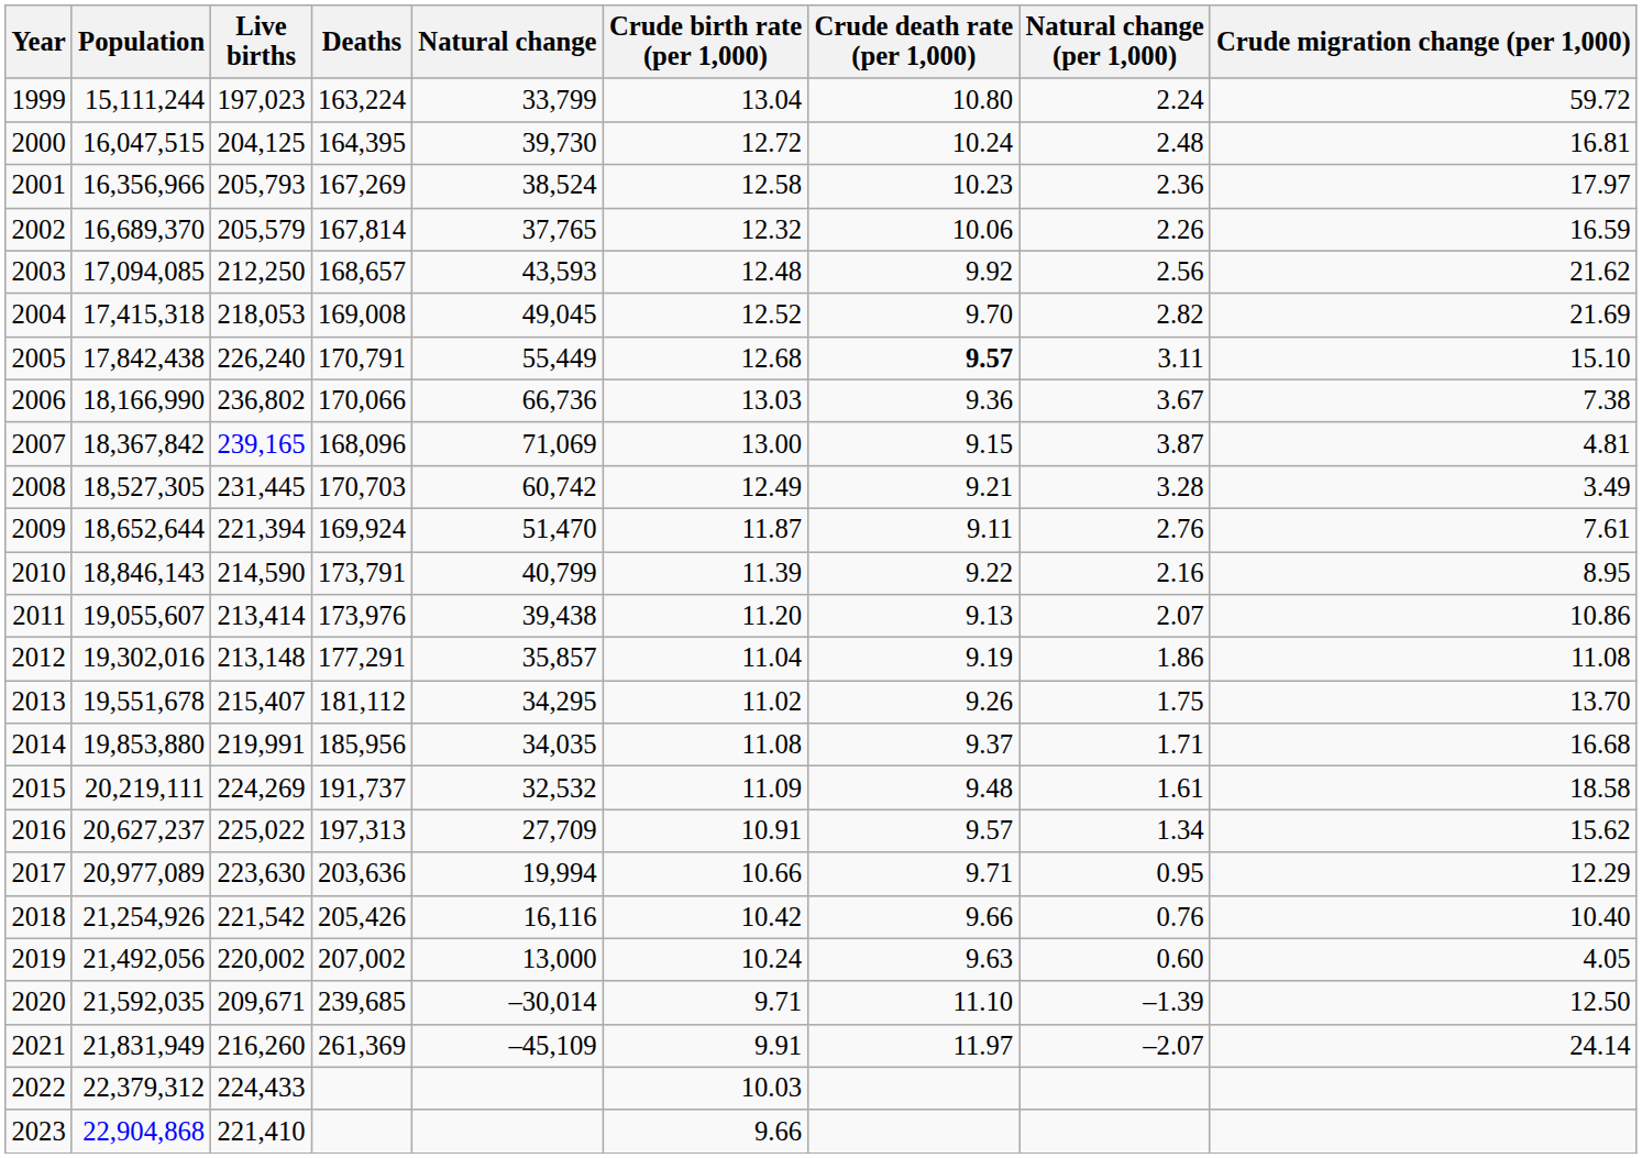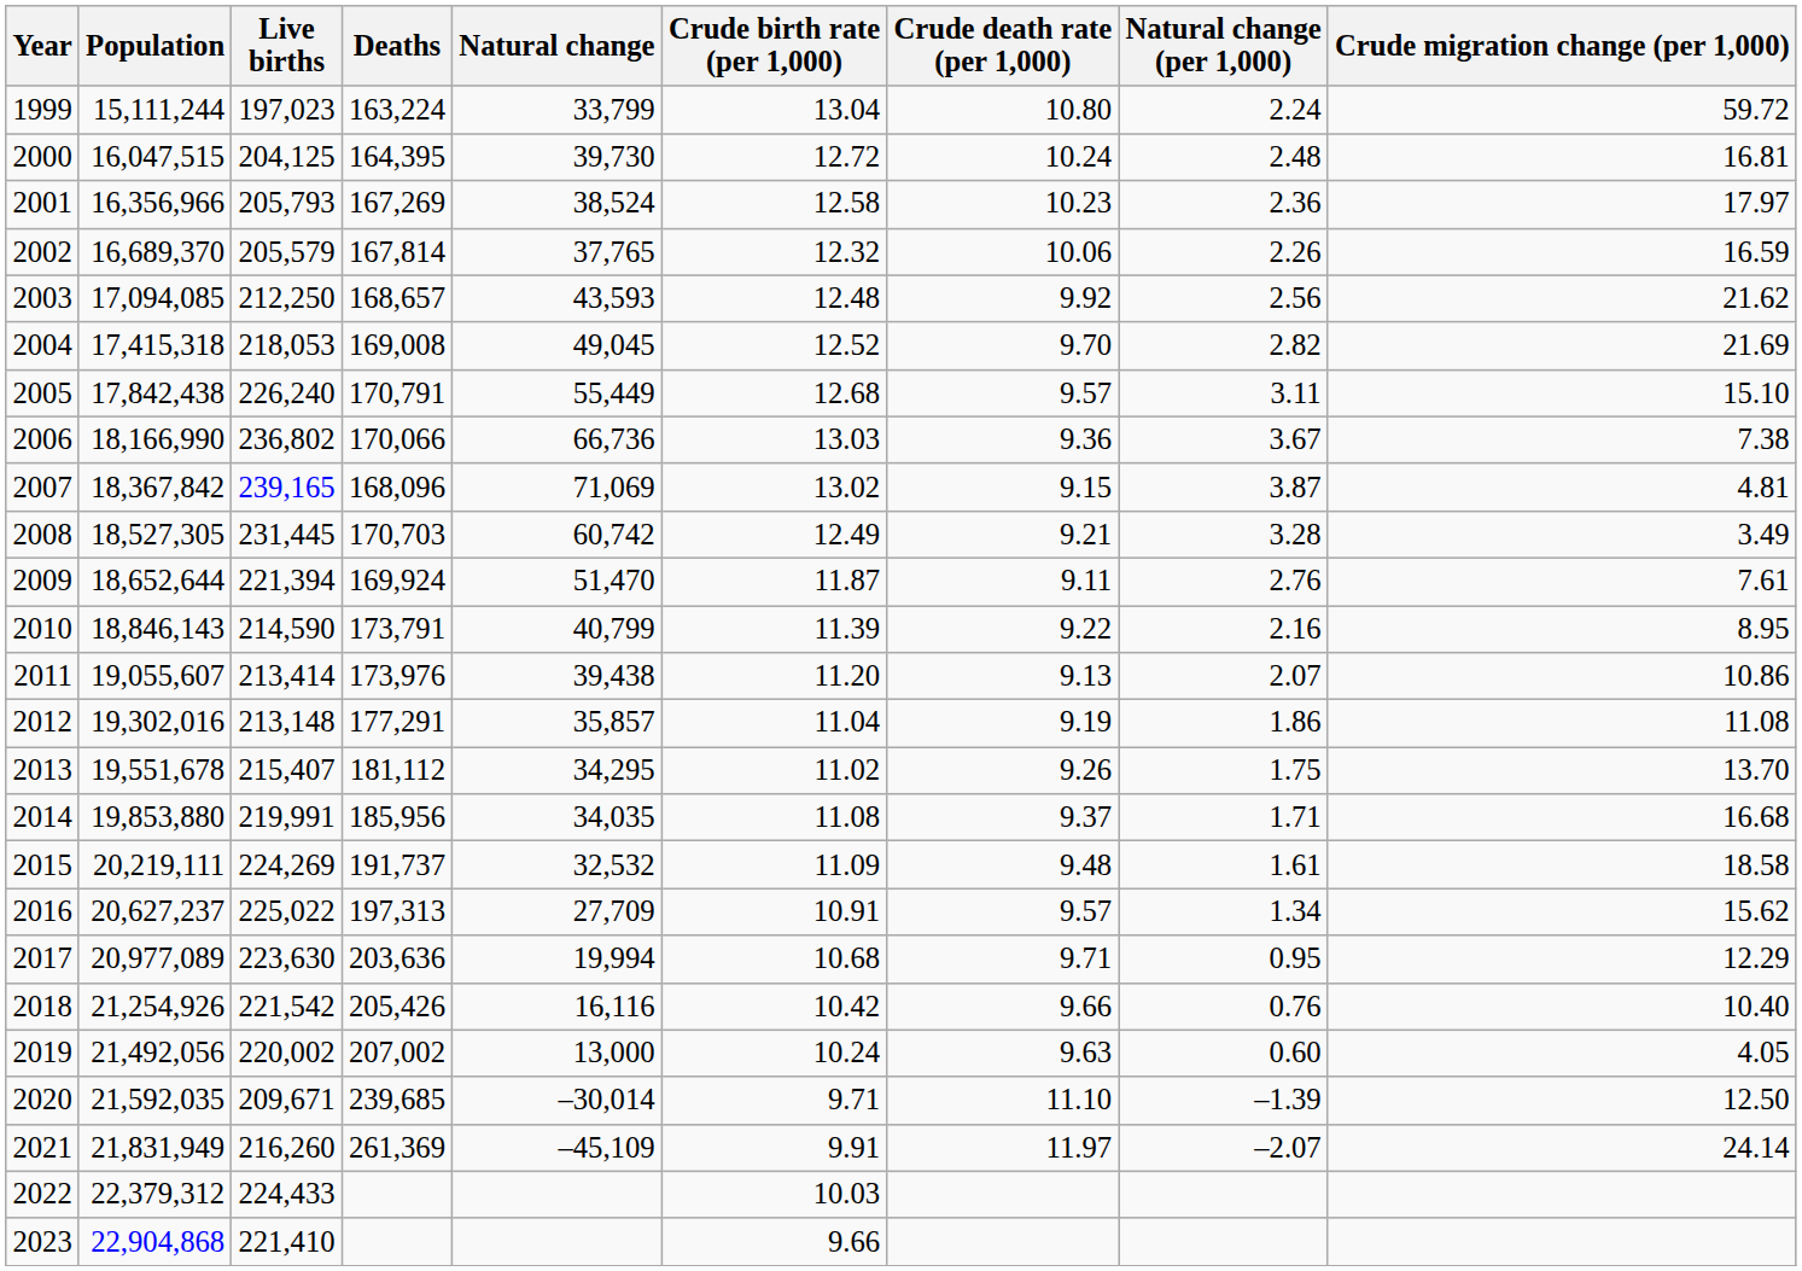2005 | Crude death rate (per 1,000): bold -> normal
2007 | Crude birth rate (per 1,000): 13.00 -> 13.02
2017 | Crude birth rate (per 1,000): 10.66 -> 10.68
